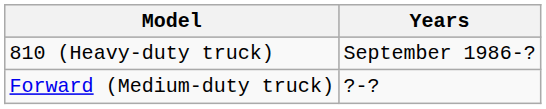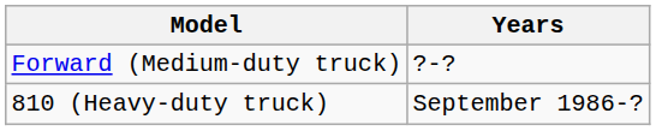rows swapped: Forward (Medium-duty truck) <-> 810 (Heavy-duty truck)
